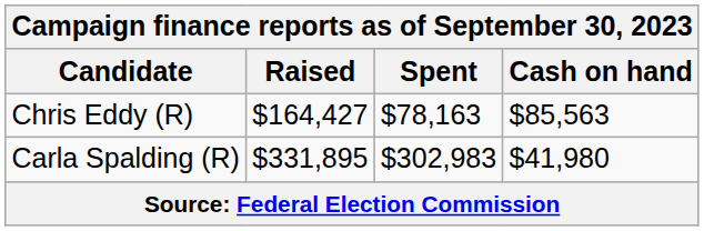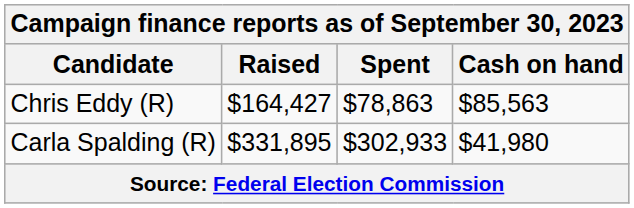Chris Eddy (R) | Spent: $78,163 -> $78,863
Carla Spalding (R) | Spent: $302,983 -> $302,933
